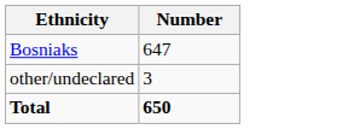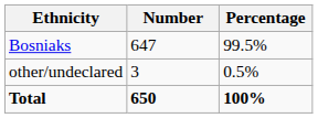+ column: Percentage | 99.5% | 0.5% | 100%
